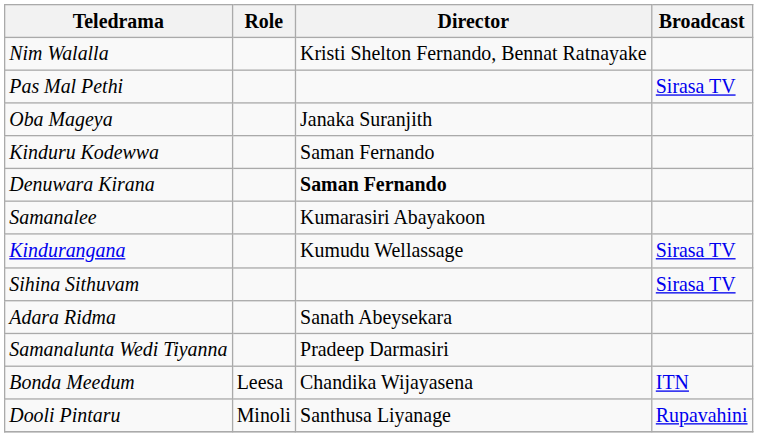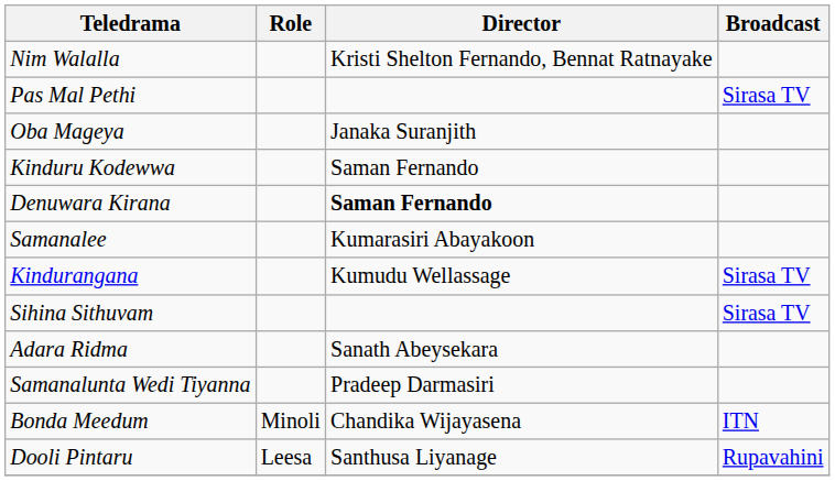Bonda Meedum | Role: Leesa -> Minoli
Dooli Pintaru | Role: Minoli -> Leesa
